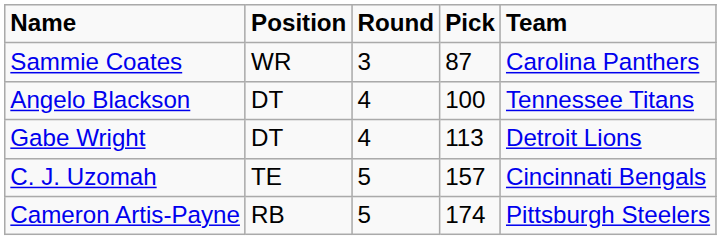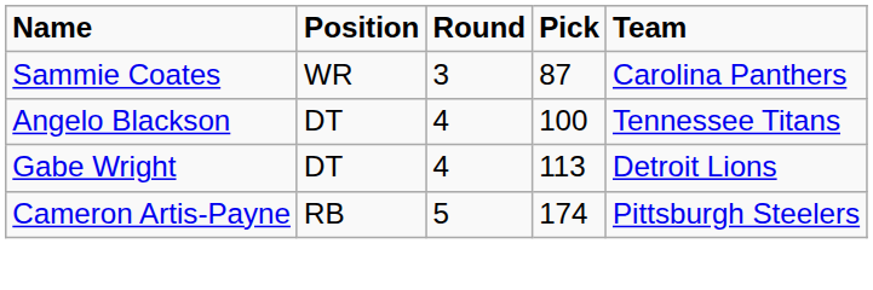- row: C. J. Uzomah | TE | 5 | 157 | Cincinnati Bengals
